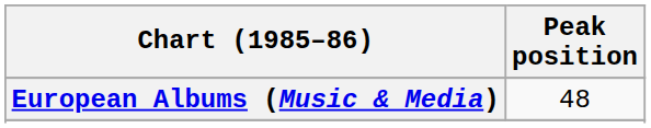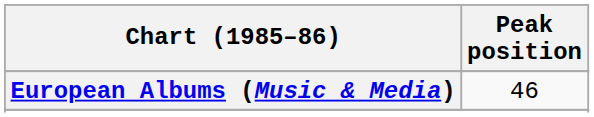European Albums (Music & Media) | Peak position: 48 -> 46
